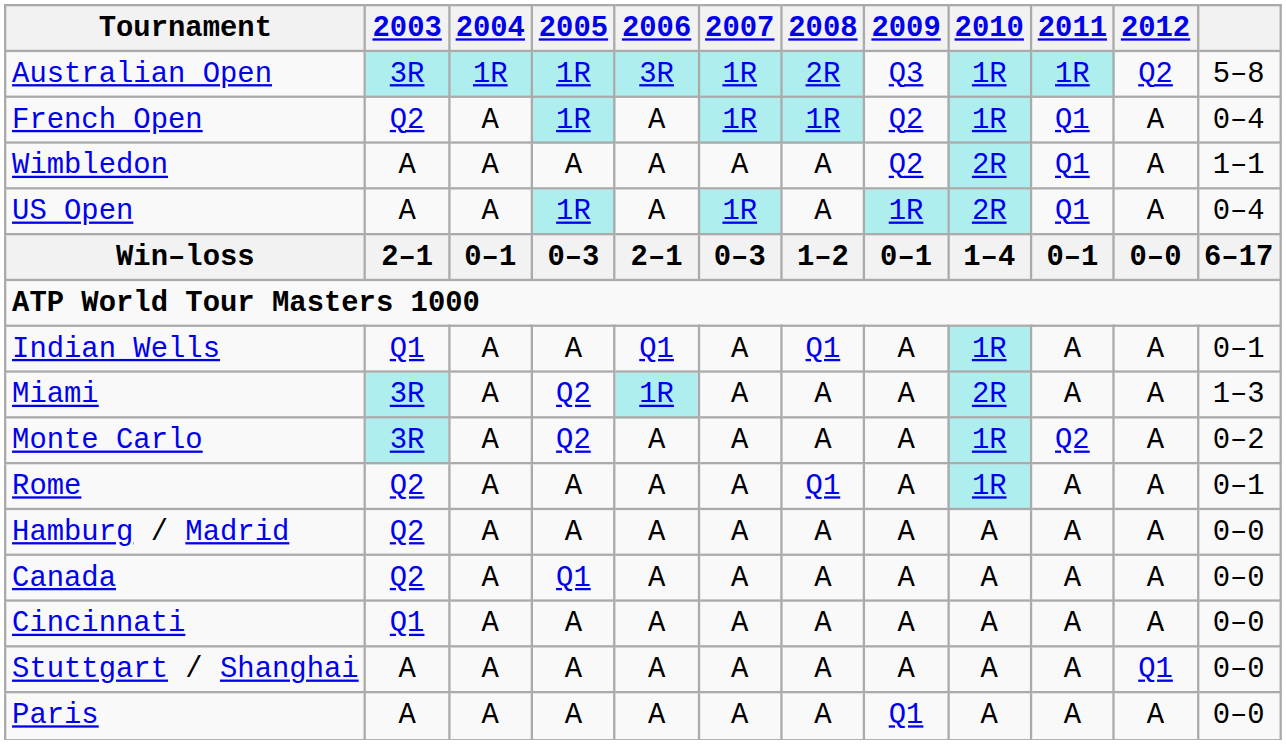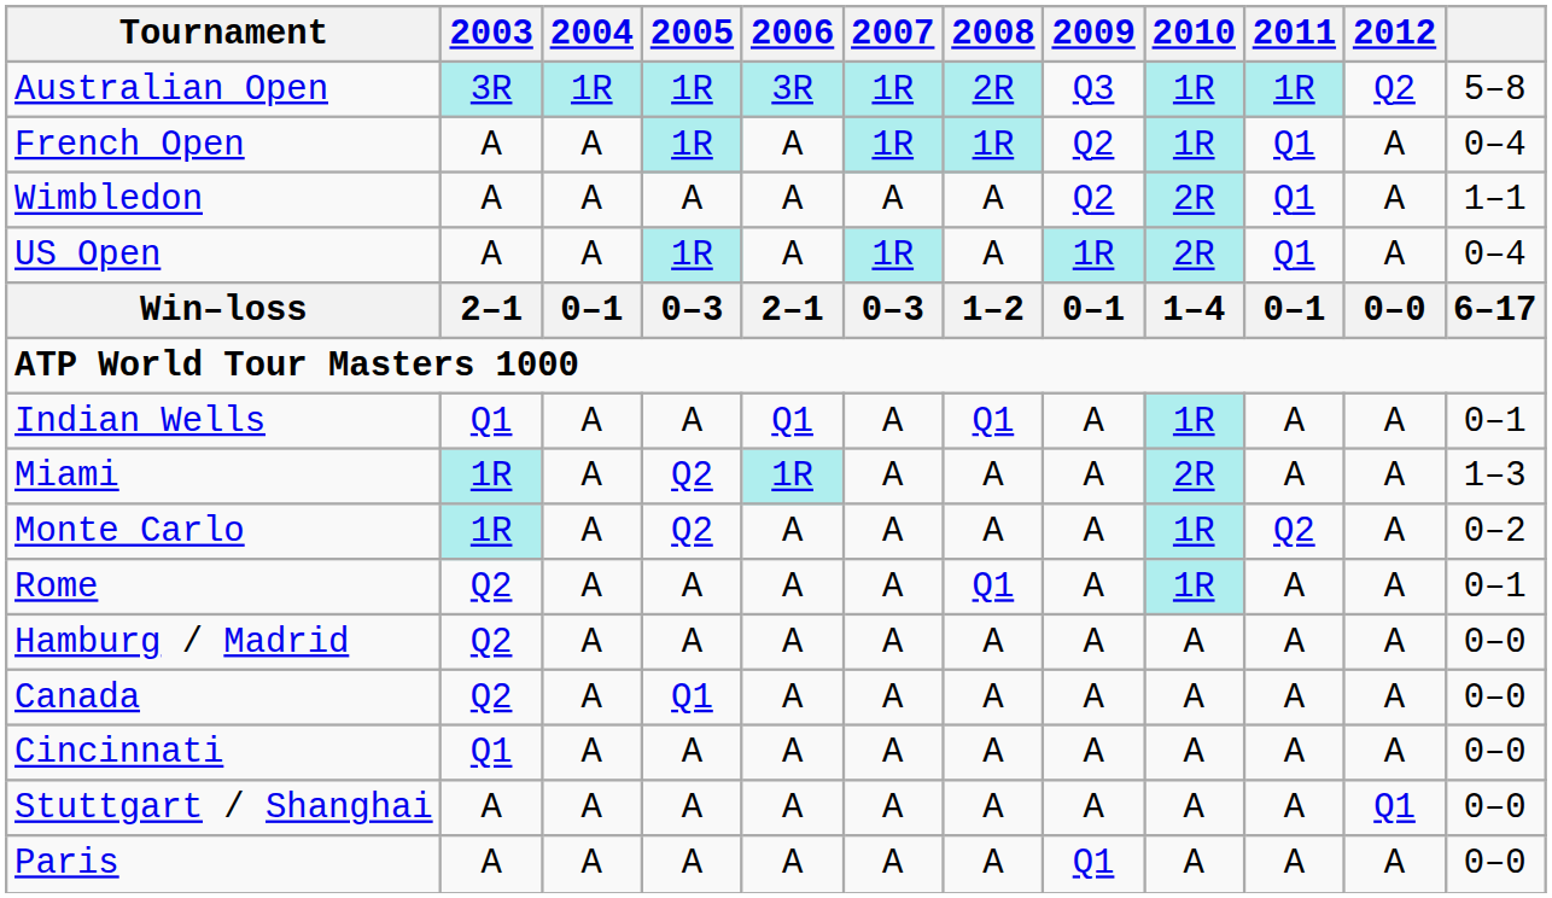French Open | 2003: Q2 -> A
Miami | 2003: 3R -> 1R
Monte Carlo | 2003: 3R -> 1R
